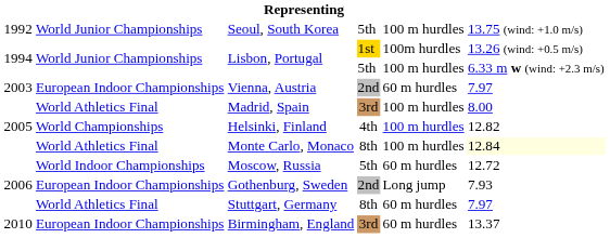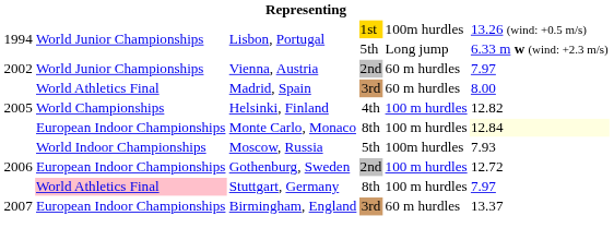- row: 1992 | World Junior Championships | Seoul, South Korea | 5th | 100 m hurdles | 13.75 (wind: +1.0 m/s)
Lisbon, Portugal / 5th | column 5: 100 m hurdles -> Long jump
Vienna, Austria | column 1: 2003 -> 2002
Vienna, Austria | column 2: European Indoor Championships -> World Junior Championships
Madrid, Spain | column 5: 100 m hurdles -> 60 m hurdles
Monte Carlo, Monaco | column 2: World Athletics Final -> European Indoor Championships
Moscow, Russia | column 5: 60 m hurdles -> 100m hurdles
Moscow, Russia | column 6: 12.72 -> 7.93
Gothenburg, Sweden | column 5: Long jump -> 100 m hurdles
Gothenburg, Sweden | column 6: 7.93 -> 12.72
Stuttgart, Germany | column 2: no background -> pink background
Stuttgart, Germany | column 5: 60 m hurdles -> 100 m hurdles
Birmingham, England | column 1: 2010 -> 2007
